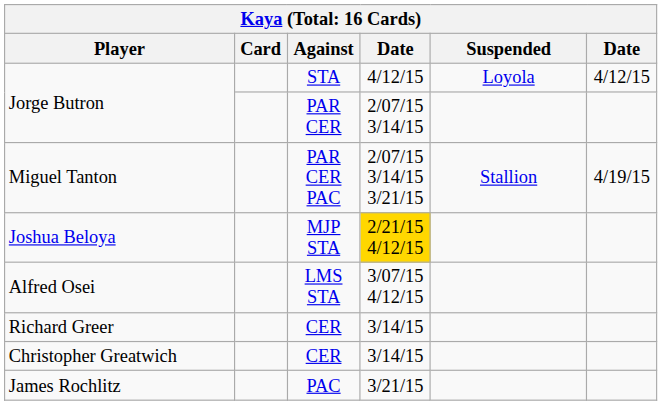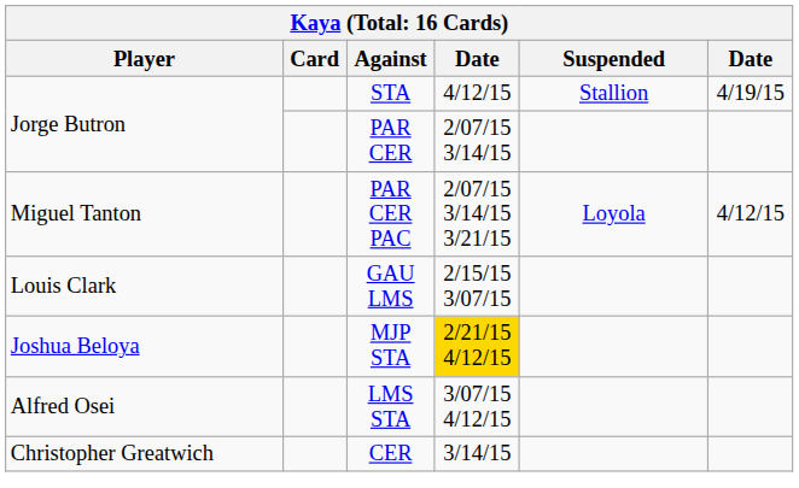Jorge Butron / STA | Suspended: Loyola -> Stallion
Jorge Butron / STA | column 6: 4/12/15 -> 4/19/15
Miguel Tanton | Suspended: Stallion -> Loyola
Miguel Tanton | column 6: 4/19/15 -> 4/12/15
+ row: Louis Clark | GAU LMS | 2/15/15 3/07/15
- row: Richard Greer | CER | 3/14/15
- row: James Rochlitz | PAC | 3/21/15
